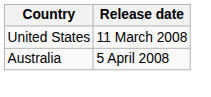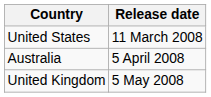+ row: United Kingdom | 5 May 2008
